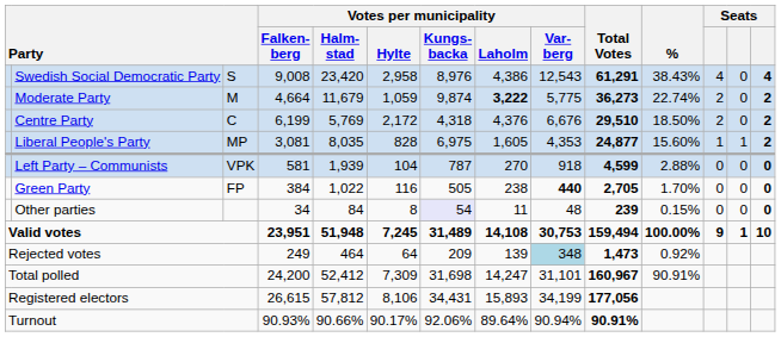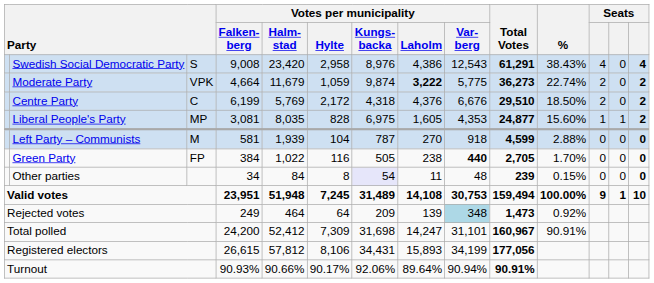Moderate Party | column 3: M -> VPK
Left Party – Communists | column 3: VPK -> M
